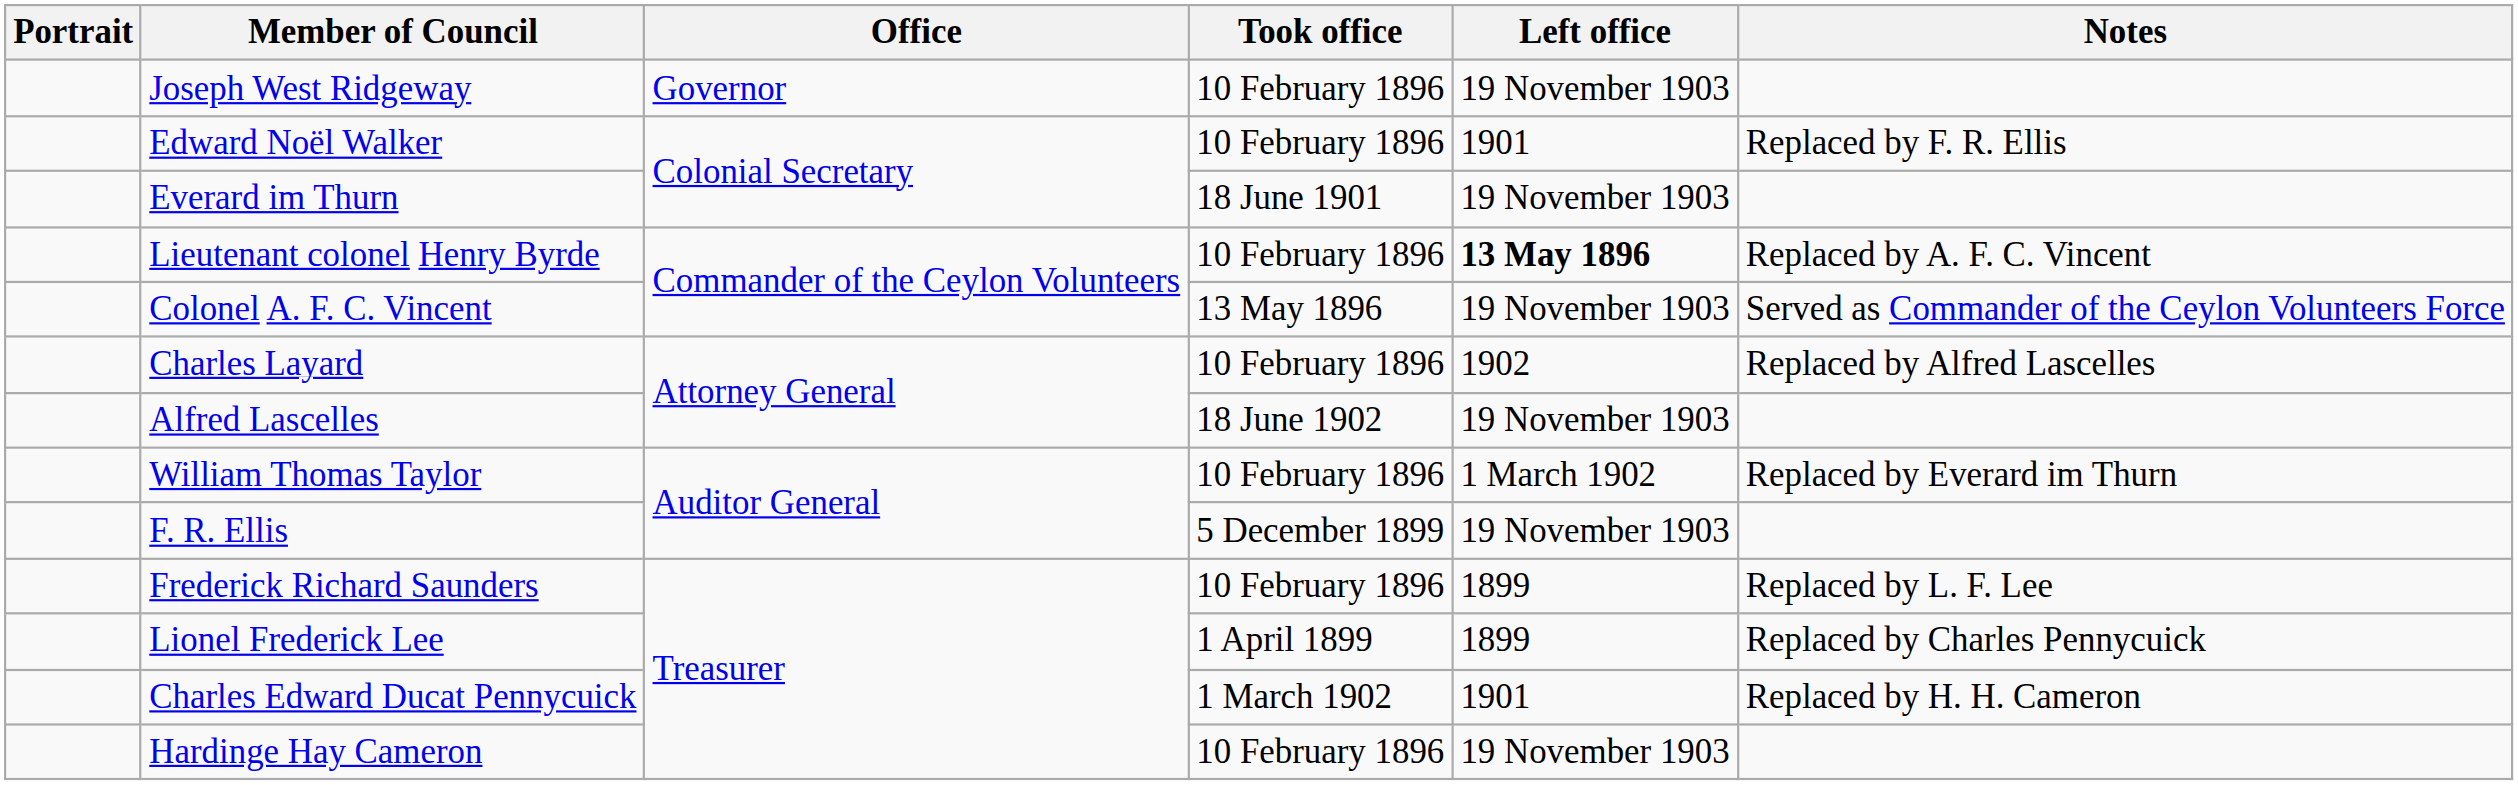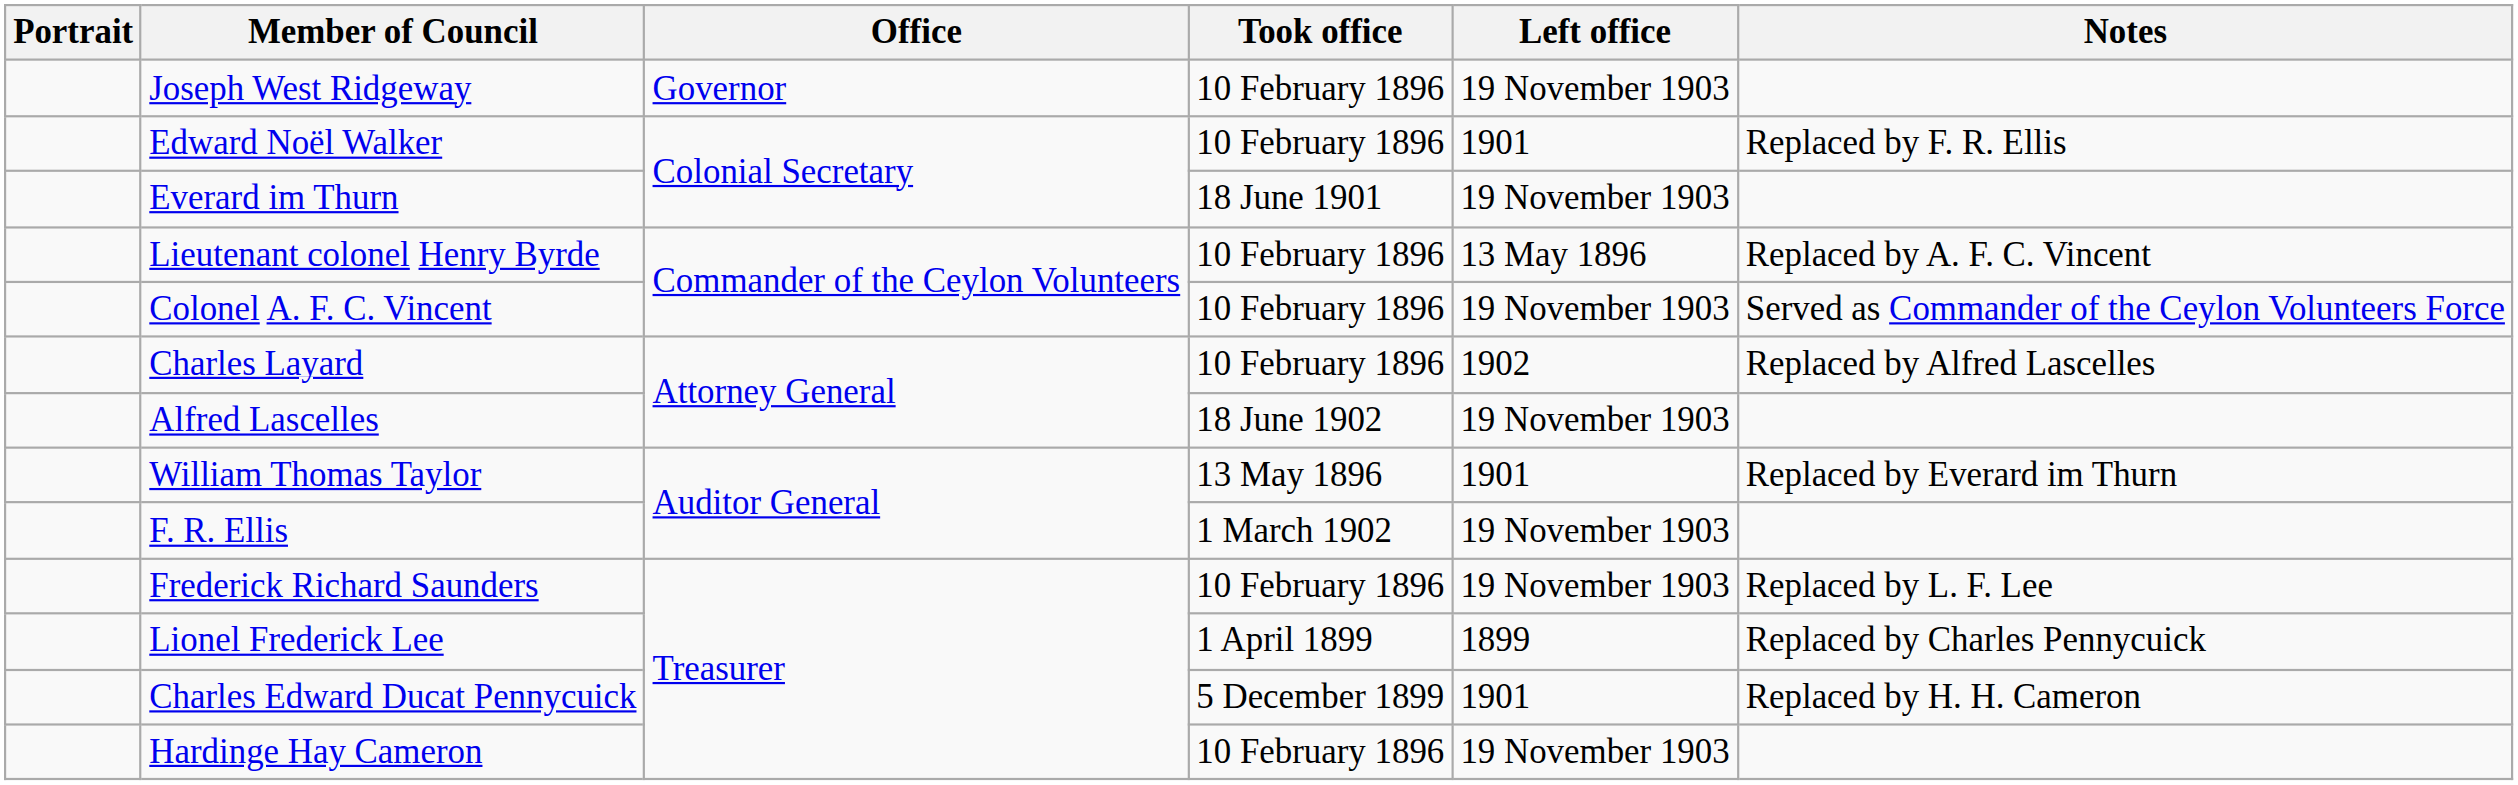Lieutenant colonel Henry Byrde | Left office: bold -> normal
Colonel A. F. C. Vincent | Took office: 13 May 1896 -> 10 February 1896
William Thomas Taylor | Took office: 10 February 1896 -> 13 May 1896
William Thomas Taylor | Left office: 1 March 1902 -> 1901
F. R. Ellis | Took office: 5 December 1899 -> 1 March 1902
Frederick Richard Saunders | Left office: 1899 -> 19 November 1903
Charles Edward Ducat Pennycuick | Took office: 1 March 1902 -> 5 December 1899
